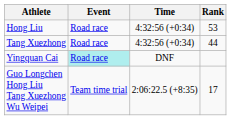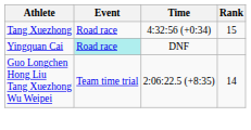- row: Hong Liu | Road race | 4:32:56 (+0:34) | 53
Tang Xuezhong | Rank: 44 -> 15
Guo Longchen Hong Liu Tang Xuezhong Wu Weipei | Rank: 17 -> 14
